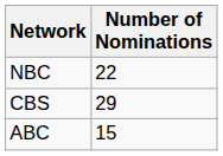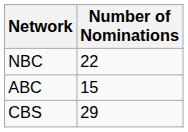rows swapped: CBS <-> ABC
